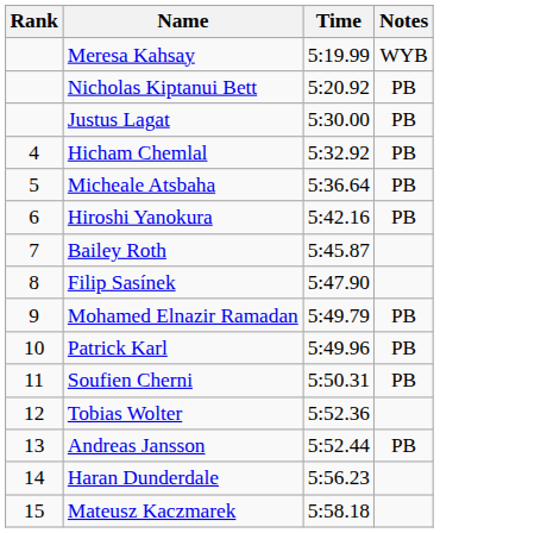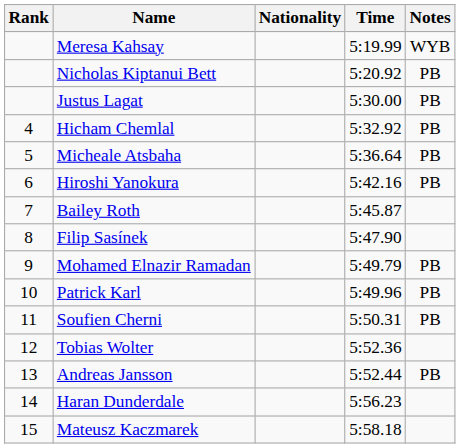+ column: Nationality
